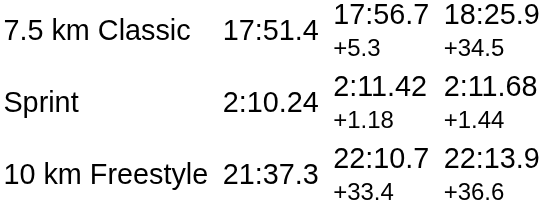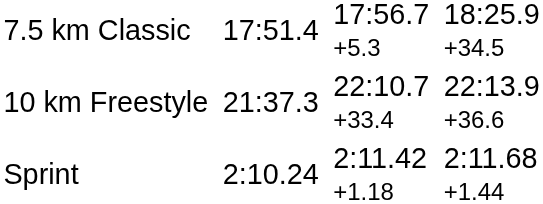rows swapped: 10 km Freestyle <-> Sprint
